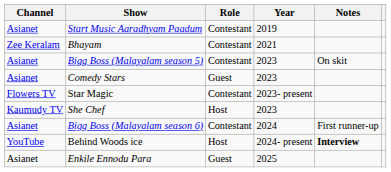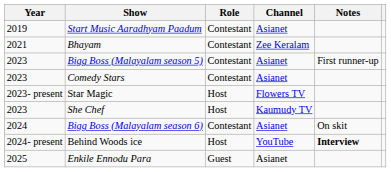columns swapped: Year <-> Channel
Bigg Boss (Malayalam season 5) | Notes: On skit -> First runner-up
Comedy Stars | Role: Guest -> Contestant
Star Magic | Role: Contestant -> Host
Bigg Boss (Malayalam season 6) | Notes: First runner-up -> On skit
